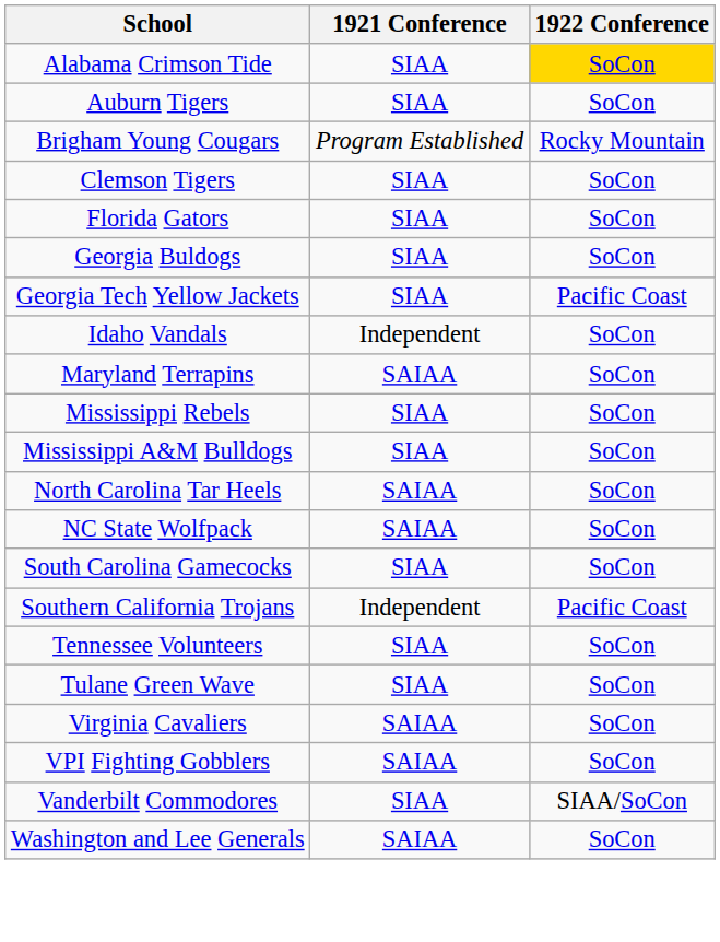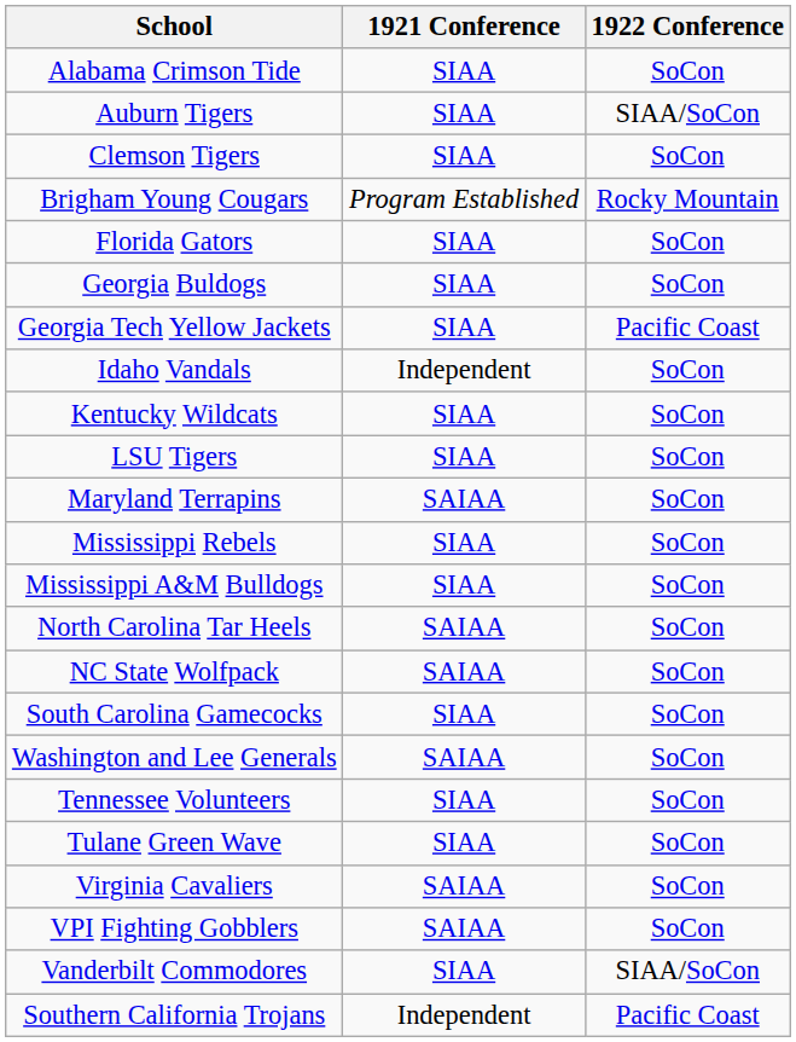Alabama Crimson Tide | 1922 Conference: gold background -> no background
Auburn Tigers | 1922 Conference: SoCon -> SIAA/SoCon
rows swapped: Brigham Young Cougars <-> Clemson Tigers
+ row: Kentucky Wildcats | SIAA | SoCon
+ row: LSU Tigers | SIAA | SoCon
rows swapped: Southern California Trojans <-> Washington and Lee Generals
